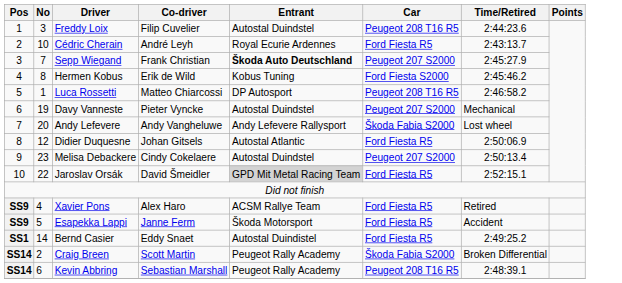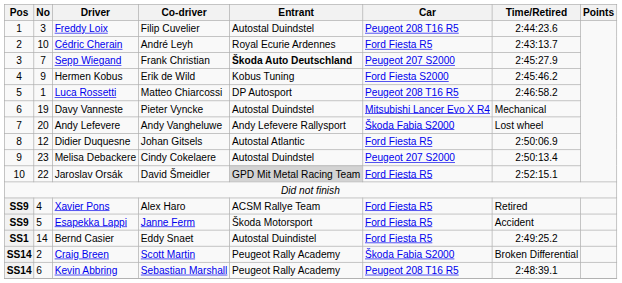Hermen Kobus | No: 8 -> 9
Davy Vanneste | Car: Peugeot 207 S2000 -> Mitsubishi Lancer Evo X R4
